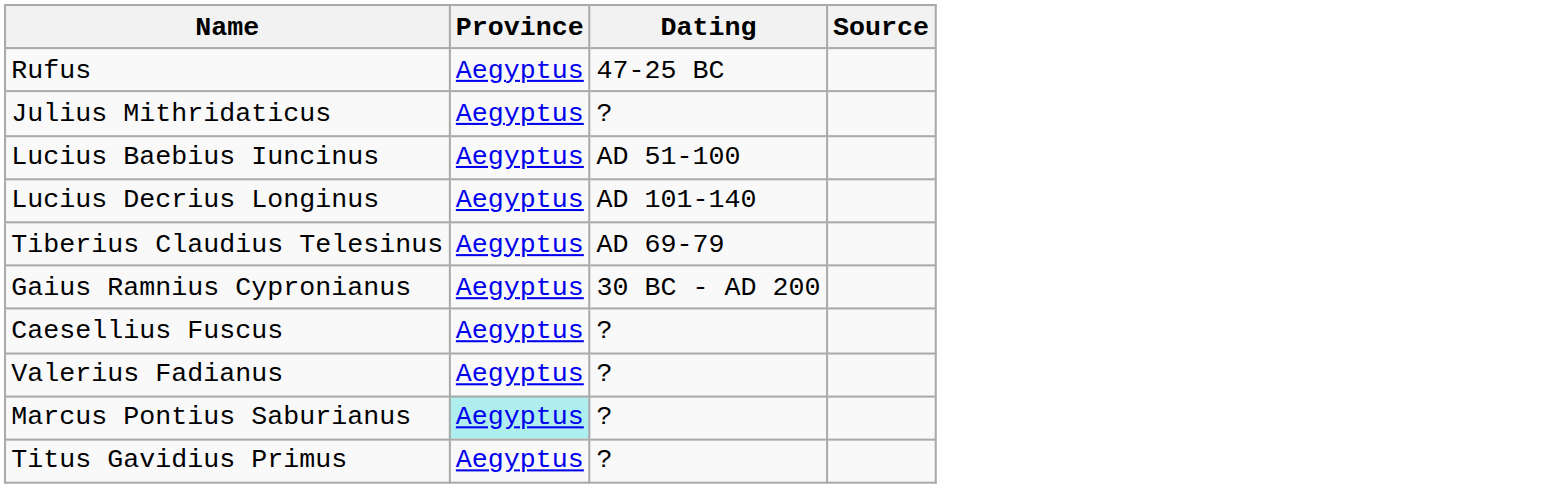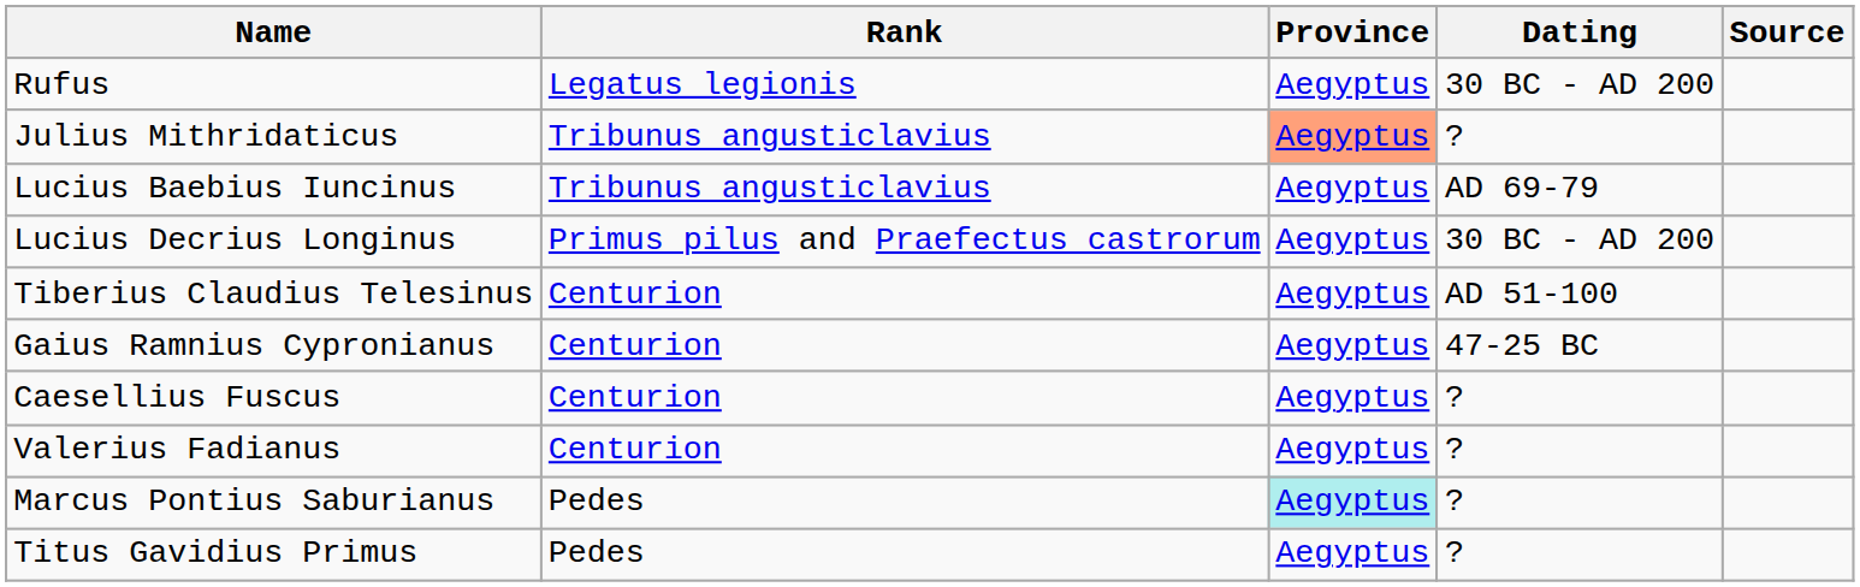+ column: Rank | Legatus legionis | Tribunus angusticlavius | Tribunus angusticlavius | Primus pilus and Praefectus castrorum | Centurion | Centurion | Centurion | Centurion | Pedes | Pedes
Rufus | Dating: 47-25 BC -> 30 BC - AD 200
Julius Mithridaticus | Province: no background -> lightsalmon background
Lucius Baebius Iuncinus | Dating: AD 51-100 -> AD 69-79
Lucius Decrius Longinus | Dating: AD 101-140 -> 30 BC - AD 200
Tiberius Claudius Telesinus | Dating: AD 69-79 -> AD 51-100
Gaius Ramnius Cypronianus | Dating: 30 BC - AD 200 -> 47-25 BC
